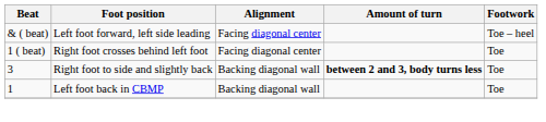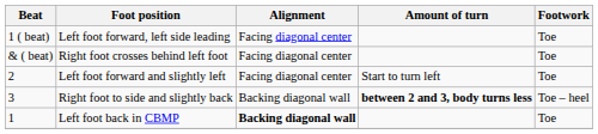Left foot forward, left side leading | Beat: & ( beat) -> 1 ( beat)
Left foot forward, left side leading | Footwork: Toe – heel -> Toe
Right foot crosses behind left foot | Beat: 1 ( beat) -> & ( beat)
+ row: 2 | Left foot forward and slightly left | Facing diagonal center | Start to turn left | Toe
Right foot to side and slightly back | Footwork: Toe -> Toe – heel
Left foot back in CBMP | Alignment: normal -> bold
